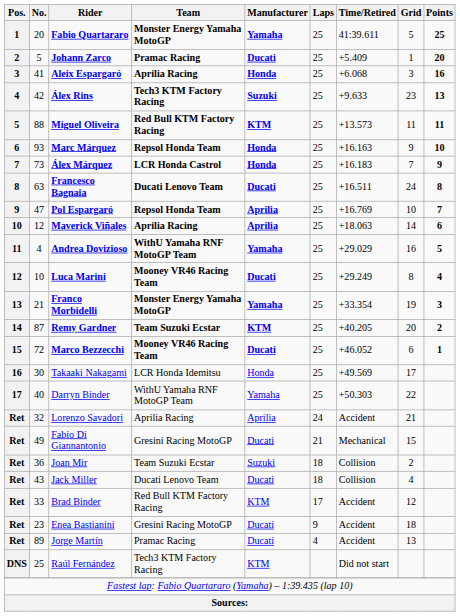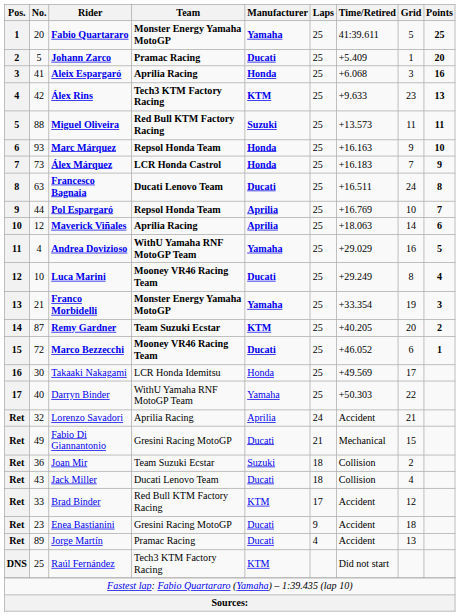Álex Rins | Manufacturer: Suzuki -> KTM
Miguel Oliveira | Manufacturer: KTM -> Suzuki
Pol Espargaró | No.: 47 -> 44
